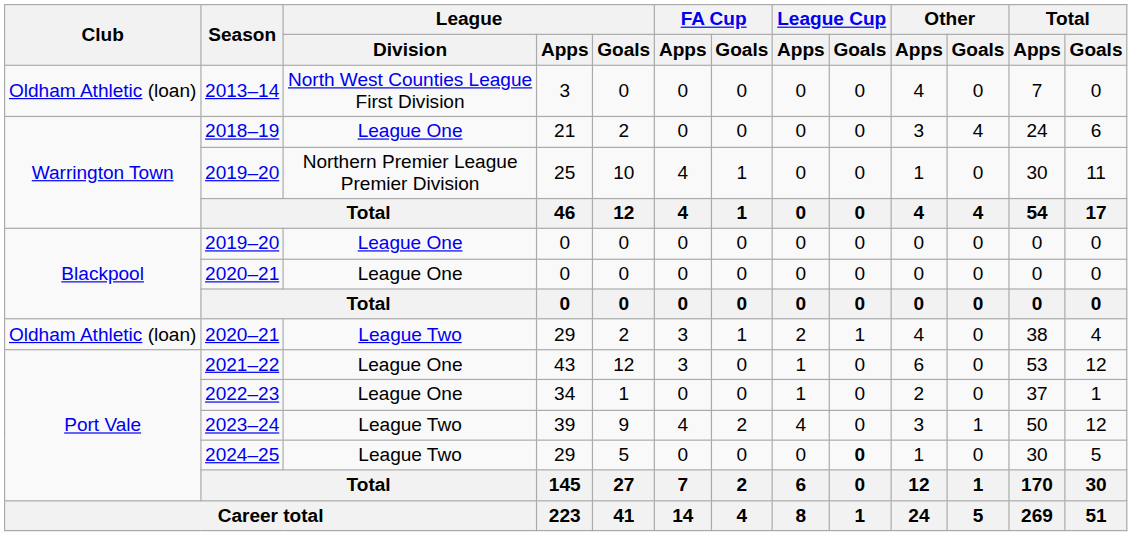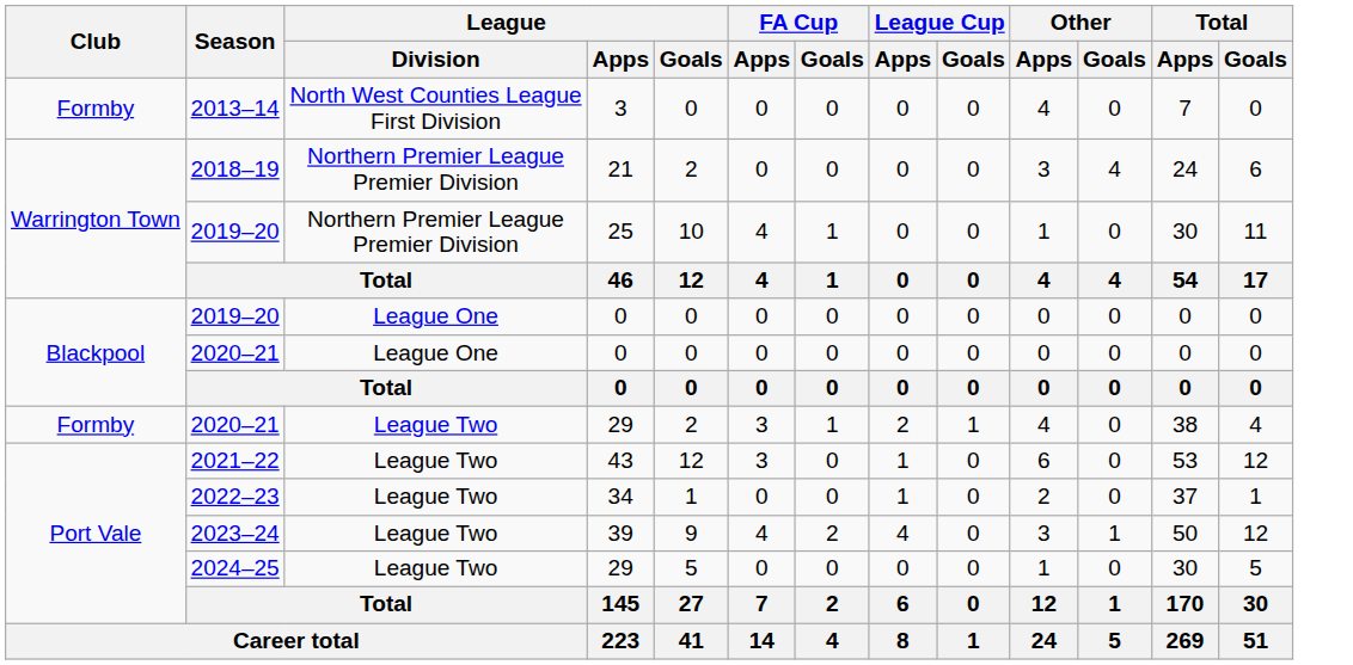2013–14 | Club: Oldham Athletic (loan) -> Formby
2018–19 | League / Division: League One -> Northern Premier League Premier Division
2020–21 / 29 | Club: Oldham Athletic (loan) -> Formby
2021–22 | League / Division: League One -> League Two
2022–23 | League / Division: League One -> League Two
2024–25 | League Cup / Goals: bold -> normal
